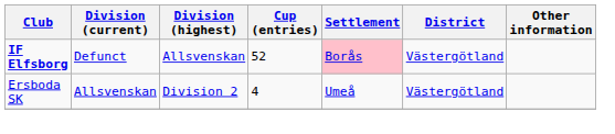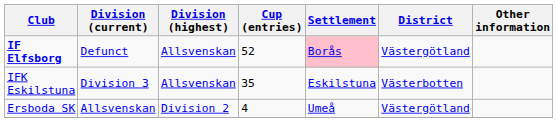+ row: IFK Eskilstuna | Division 3 | Allsvenskan | 35 | Eskilstuna | Västerbotten
